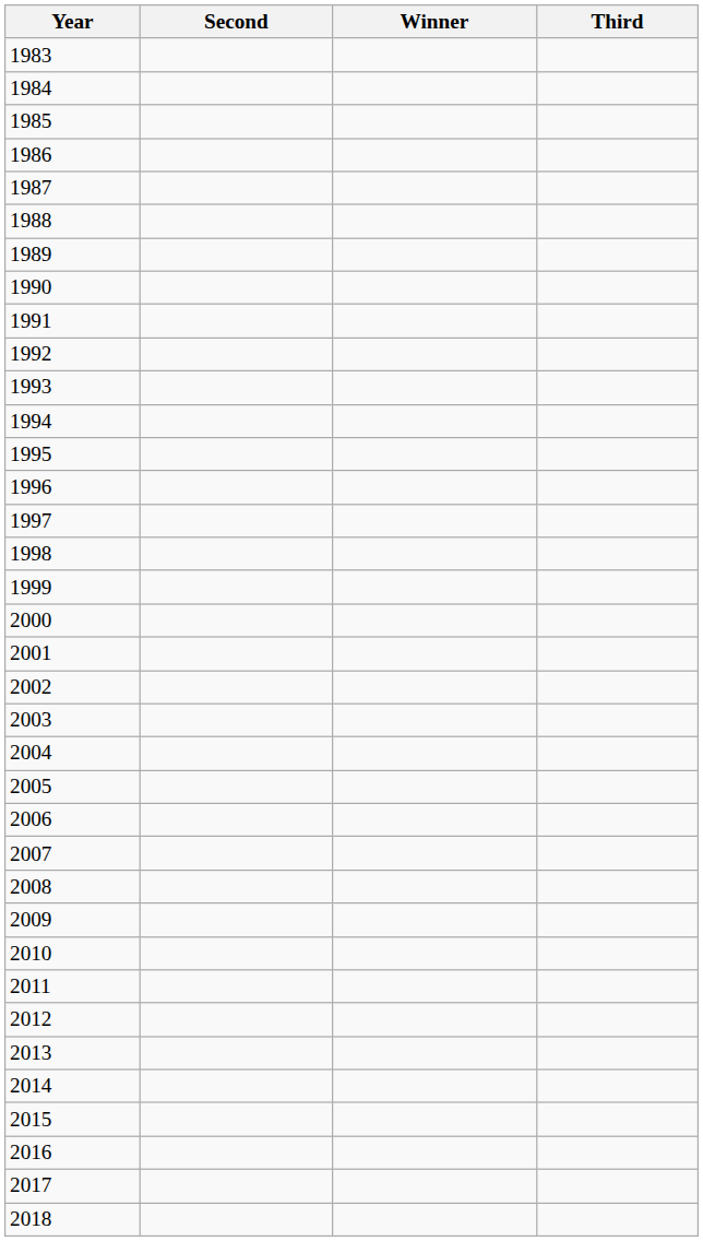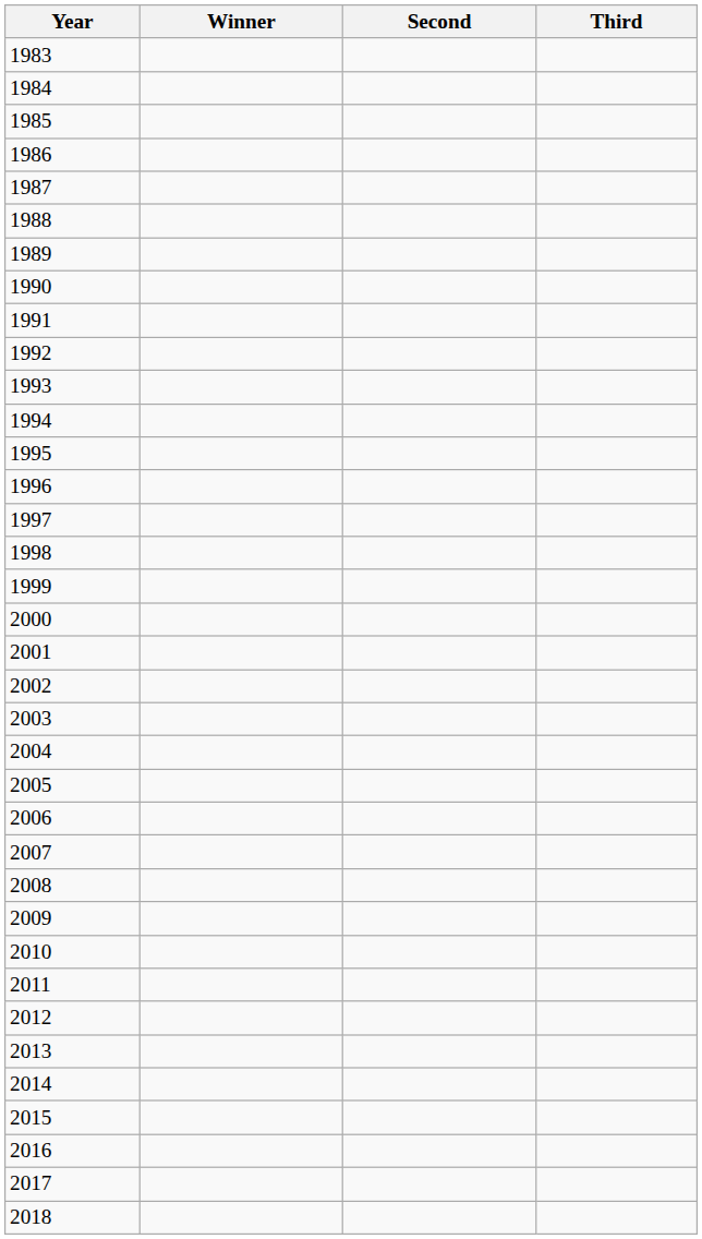columns swapped: Winner <-> Second
